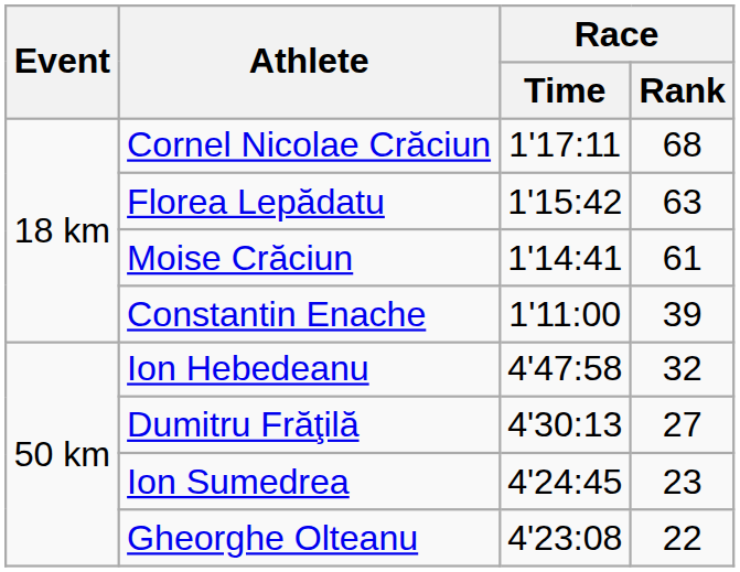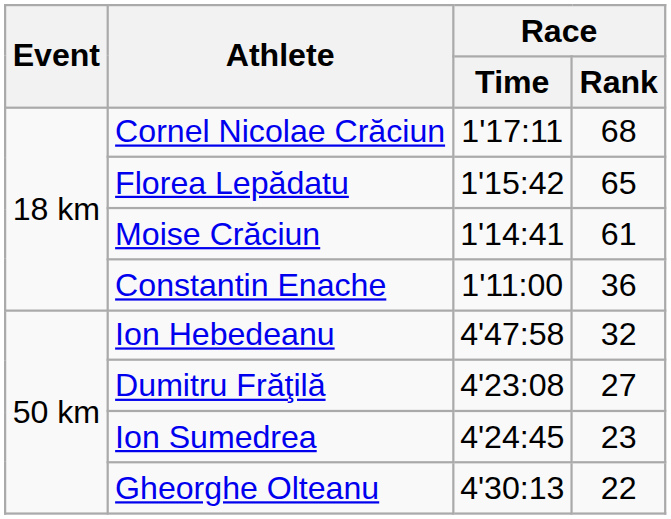Florea Lepădatu | Race / Rank: 63 -> 65
Constantin Enache | Race / Rank: 39 -> 36
Dumitru Frăţilă | Race / Time: 4'30:13 -> 4'23:08
Gheorghe Olteanu | Race / Time: 4'23:08 -> 4'30:13
